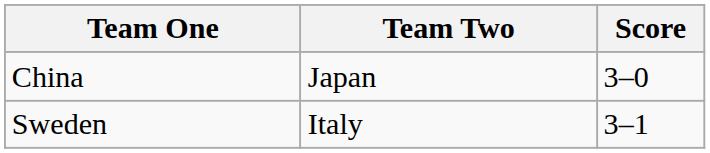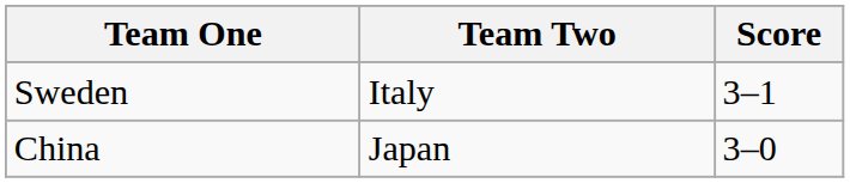rows swapped: Sweden <-> China
